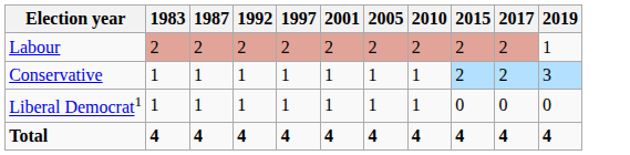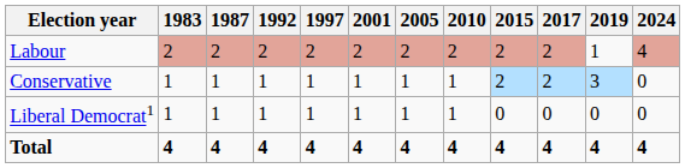+ column: 2024 | 4 | 0 | 0 | 4
